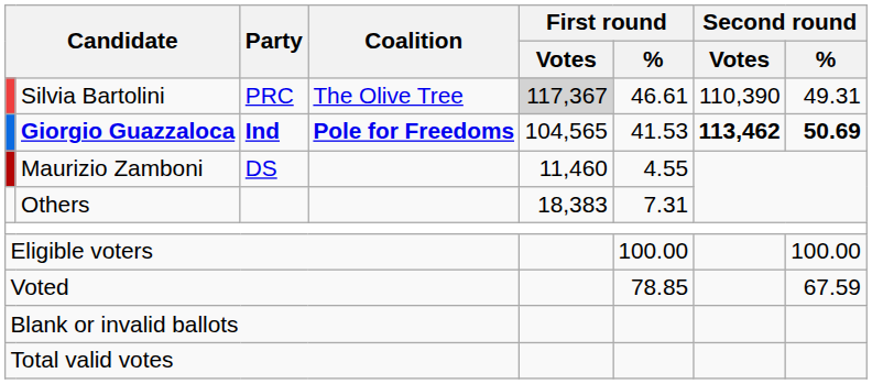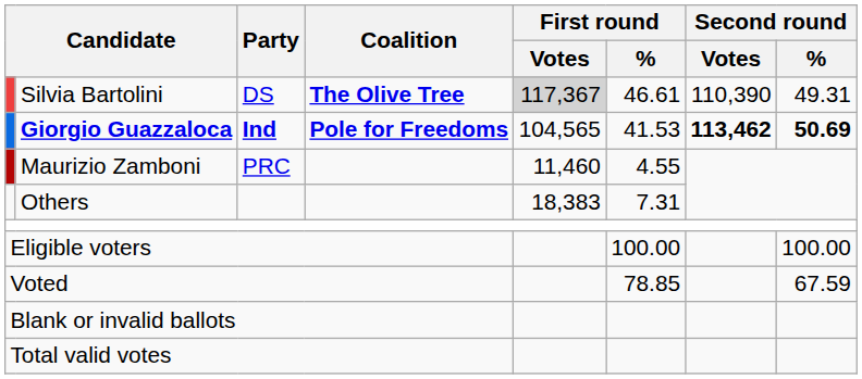Silvia Bartolini | Party: PRC -> DS
Silvia Bartolini | Coalition: normal -> bold
Maurizio Zamboni | Party: DS -> PRC
